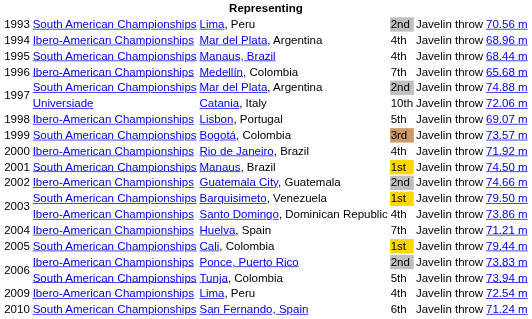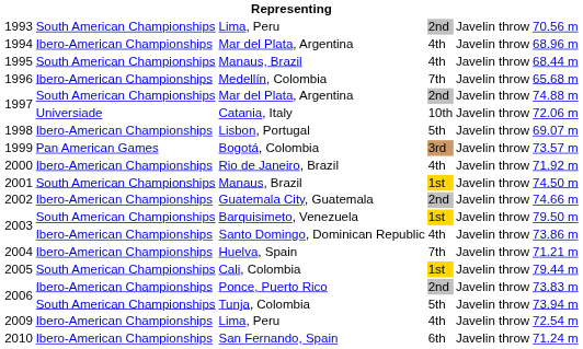1999 | column 2: South American Championships -> Pan American Games
2010 | column 2: South American Championships -> Ibero-American Championships
